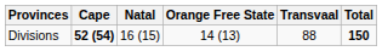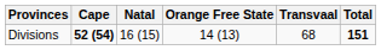Divisions | Transvaal: 88 -> 68
Divisions | Total: 150 -> 151
